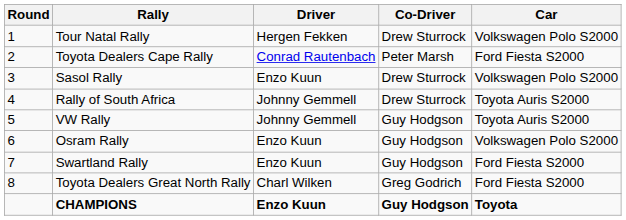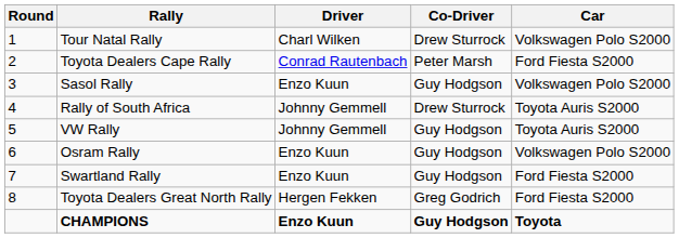Tour Natal Rally | Driver: Hergen Fekken -> Charl Wilken
Sasol Rally | Co-Driver: Drew Sturrock -> Guy Hodgson
Toyota Dealers Great North Rally | Driver: Charl Wilken -> Hergen Fekken
